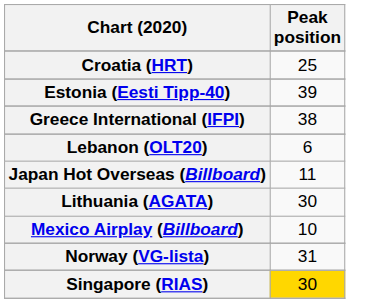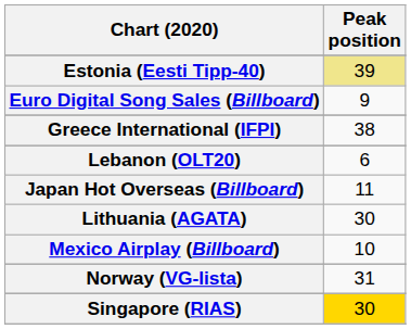- row: Croatia (HRT) | 25
Estonia (Eesti Tipp-40) | Peak position: no background -> khaki background
+ row: Euro Digital Song Sales (Billboard) | 9
